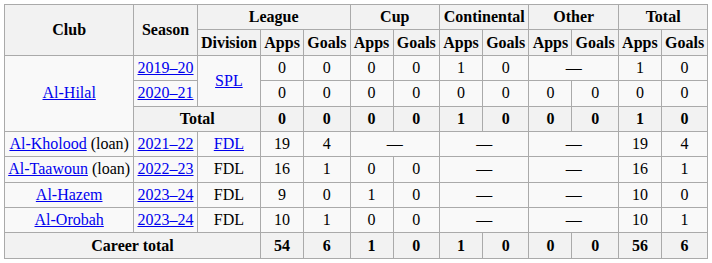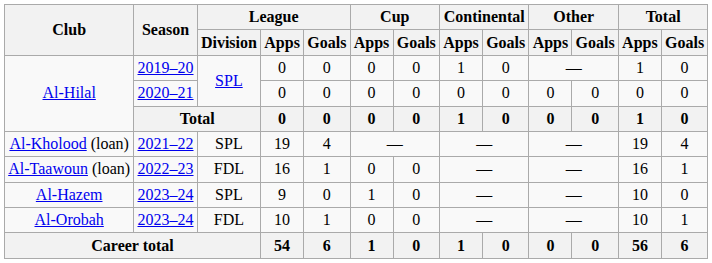Al-Kholood (loan) | League / Division: FDL -> SPL
Al-Hazem | League / Division: FDL -> SPL
